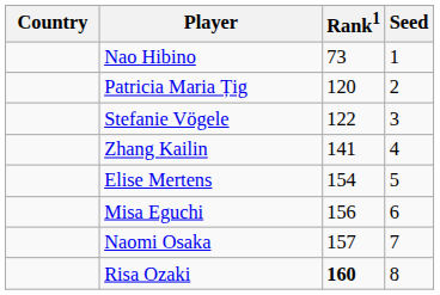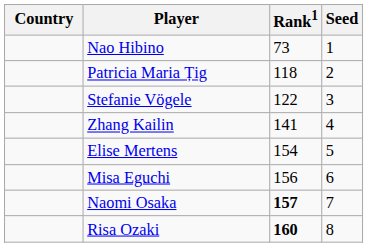Patricia Maria Țig | Rank1: 120 -> 118
Naomi Osaka | Rank1: normal -> bold
